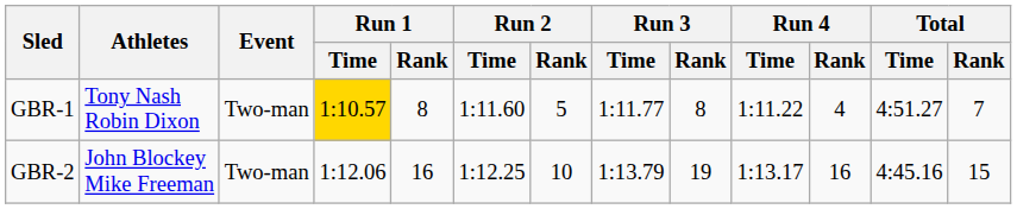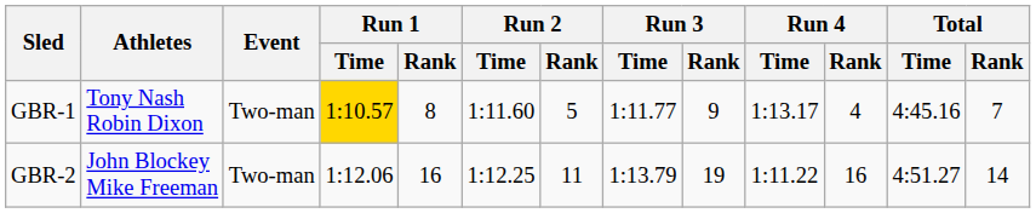GBR-1 | Run 3 / Rank: 8 -> 9
GBR-1 | Run 4 / Time: 1:11.22 -> 1:13.17
GBR-1 | Total / Time: 4:51.27 -> 4:45.16
GBR-2 | Run 2 / Rank: 10 -> 11
GBR-2 | Run 4 / Time: 1:13.17 -> 1:11.22
GBR-2 | Total / Time: 4:45.16 -> 4:51.27
GBR-2 | Total / Rank: 15 -> 14
